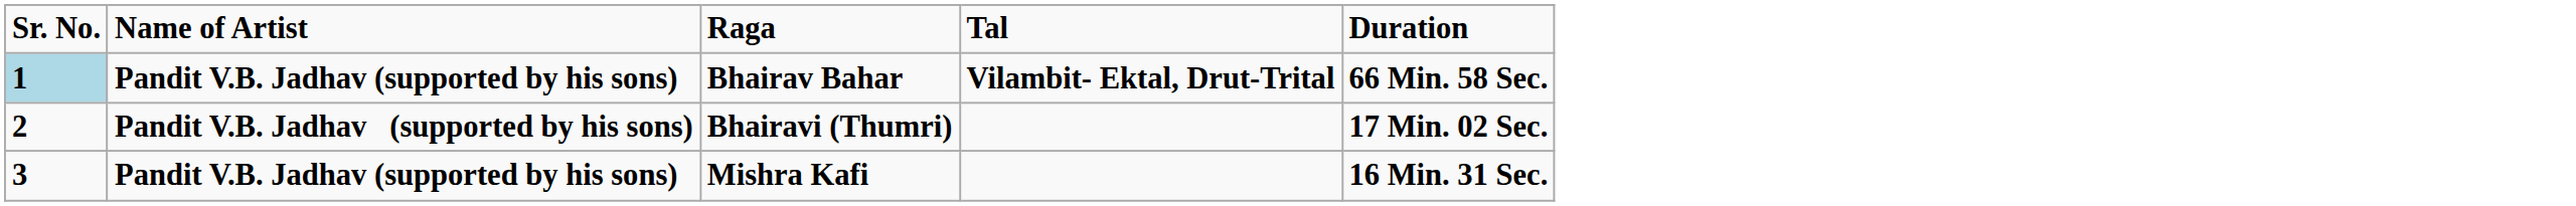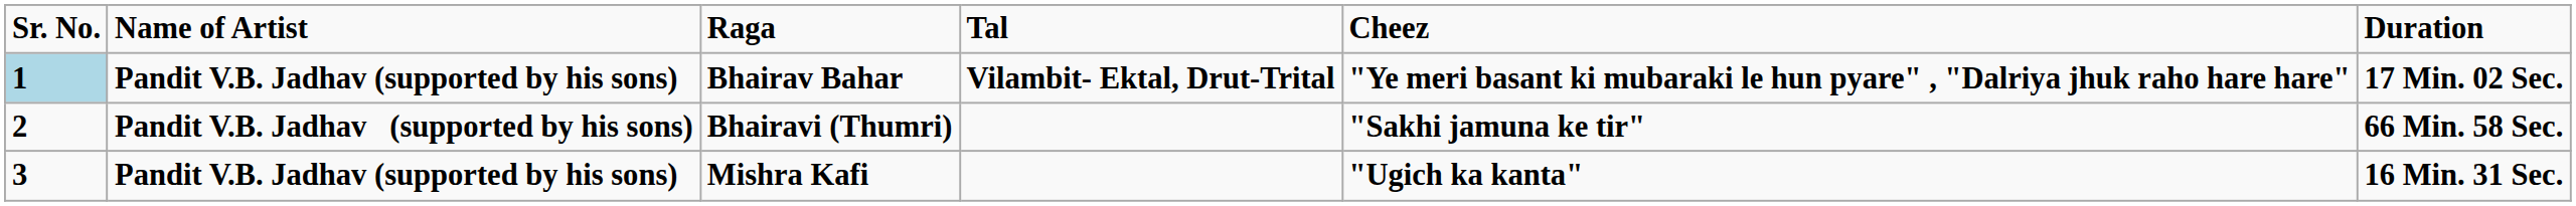+ column: Cheez | "Ye meri basant ki mubaraki le hun pyare" , "Dalriya jhuk raho hare hare" | "Sakhi jamuna ke tir" | "Ugich ka kanta"
Bhairav Bahar | Duration: 66 Min. 58 Sec. -> 17 Min. 02 Sec.
Bhairavi (Thumri) | Duration: 17 Min. 02 Sec. -> 66 Min. 58 Sec.
